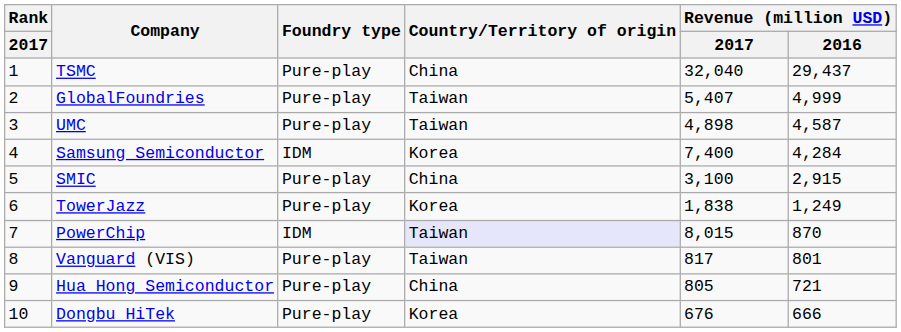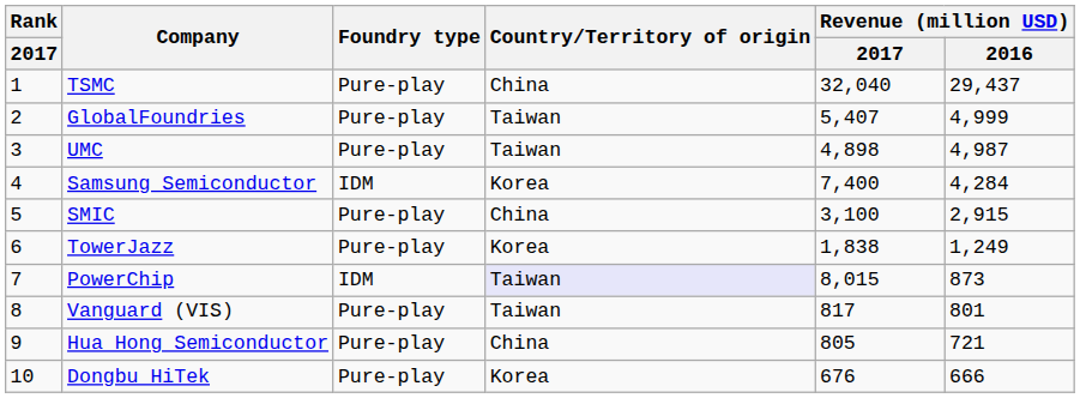UMC | Revenue (million USD) / 2016: 4,587 -> 4,987
PowerChip | Revenue (million USD) / 2016: 870 -> 873
